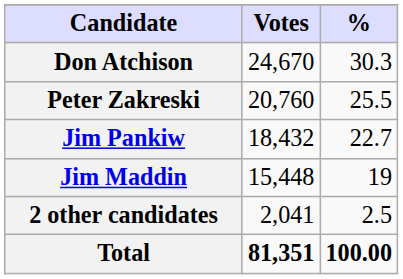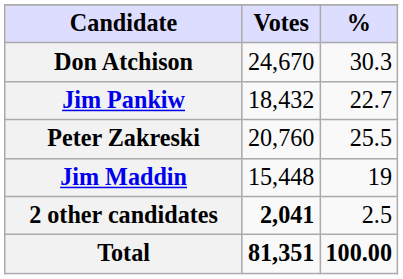rows swapped: Peter Zakreski <-> Jim Pankiw
2 other candidates | Votes: normal -> bold
